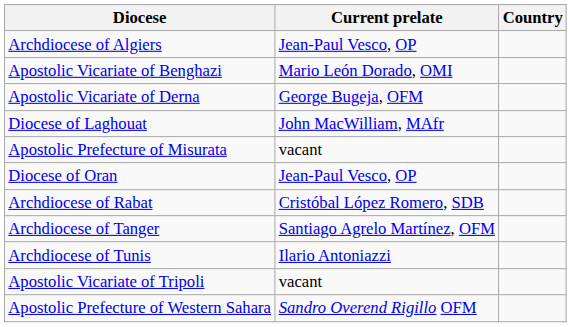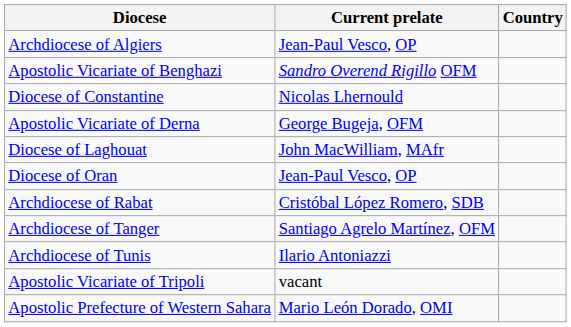Apostolic Vicariate of Benghazi | Current prelate: Mario León Dorado, OMI -> Sandro Overend Rigillo OFM
+ row: Diocese of Constantine | Nicolas Lhernould
- row: Apostolic Prefecture of Misurata | vacant
Apostolic Prefecture of Western Sahara | Current prelate: Sandro Overend Rigillo OFM -> Mario León Dorado, OMI
